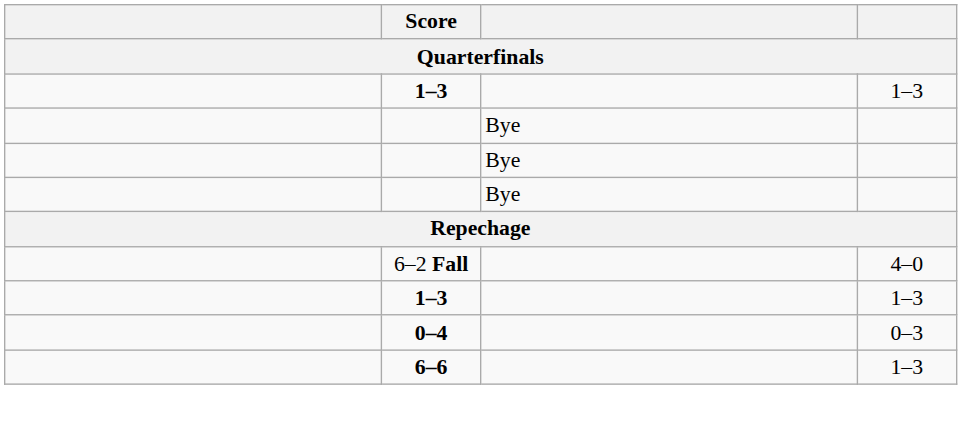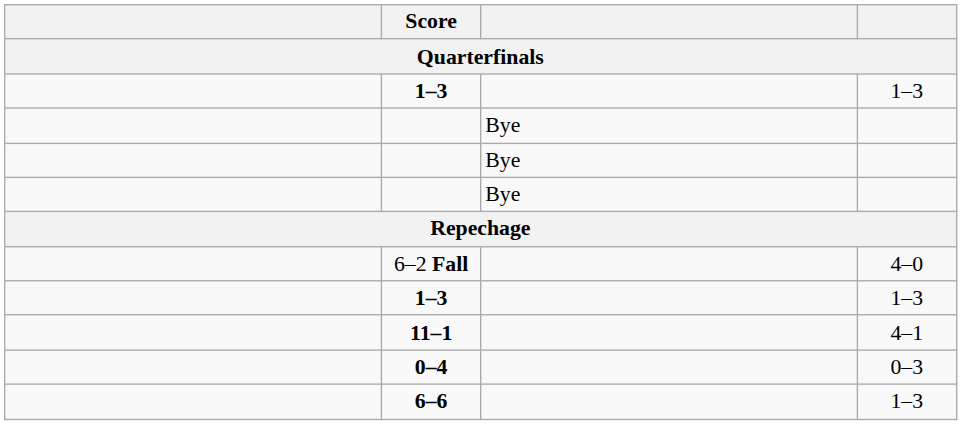+ row: 11–1 | 4–1
